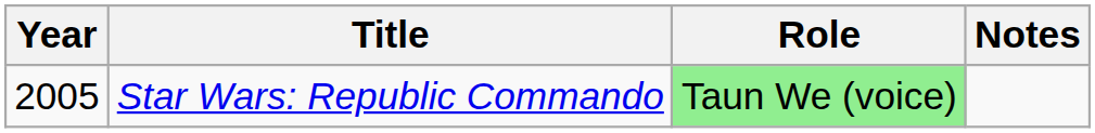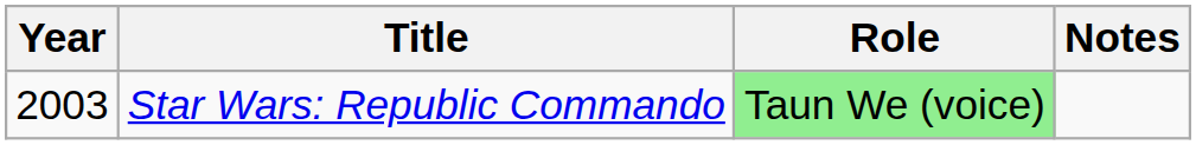Star Wars: Republic Commando | Year: 2005 -> 2003
